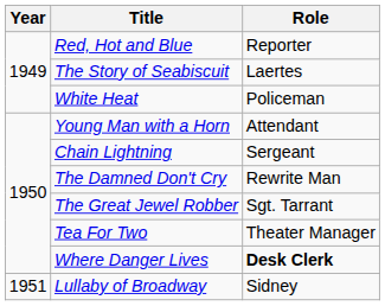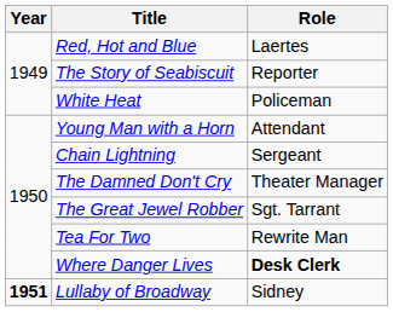Red, Hot and Blue | Role: Reporter -> Laertes
The Story of Seabiscuit | Role: Laertes -> Reporter
The Damned Don't Cry | Role: Rewrite Man -> Theater Manager
Tea For Two | Role: Theater Manager -> Rewrite Man
Lullaby of Broadway | Year: normal -> bold
